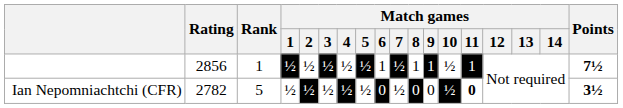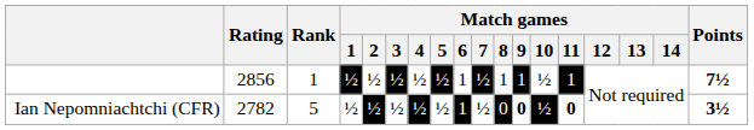Ian Nepomniachtchi (CFR) | Match games / 6: 0 -> 1
Ian Nepomniachtchi (CFR) | Match games / 9: normal -> bold
